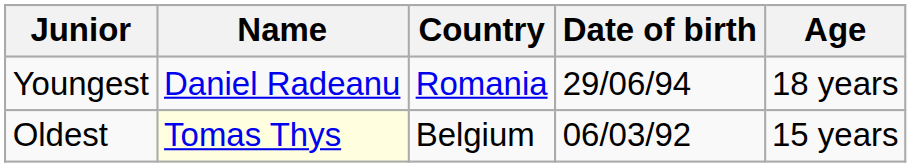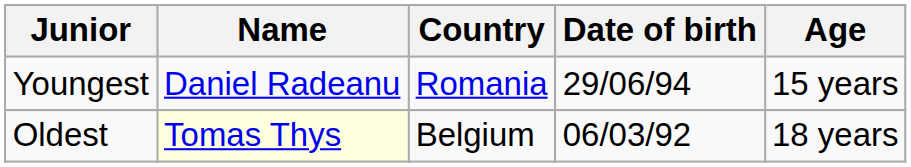Youngest | Age: 18 years -> 15 years
Oldest | Age: 15 years -> 18 years
